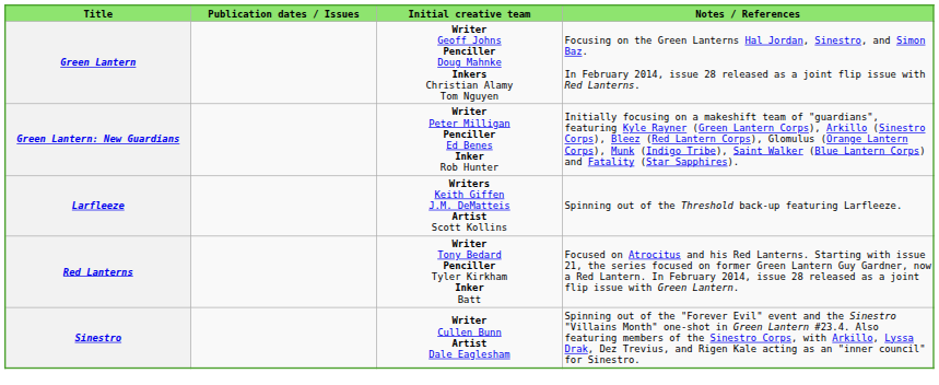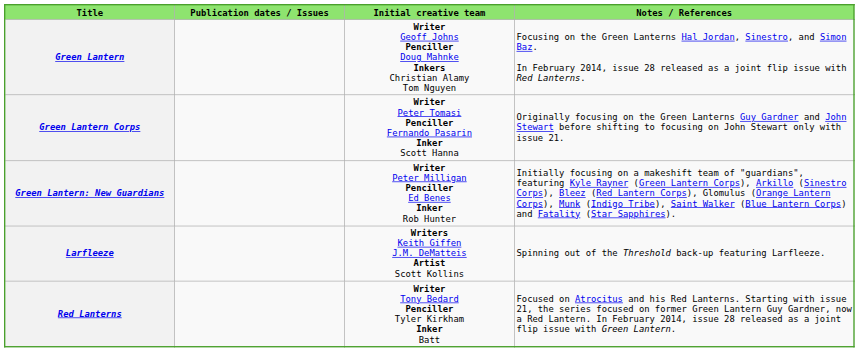+ row: Green Lantern Corps | Writer Peter Tomasi Penciller Fernando Pasarin Inker Scott Hanna | Originally focusing on the Green Lanterns Guy Gardner and John Stewart before shifting to focusing on John Stewart only with issue 21.
- row: Sinestro | Writer Cullen Bunn Artist Dale Eaglesham | Spinning out of the "Forever Evil" event and the Sinestro "Villains Month" one-shot in Green Lantern #23.4. Also featuring members of the Sinestro Corps, with Arkillo, Lyssa Drak, Dez Trevius, and Rigen Kale acting as an "inner council" for Sinestro.
